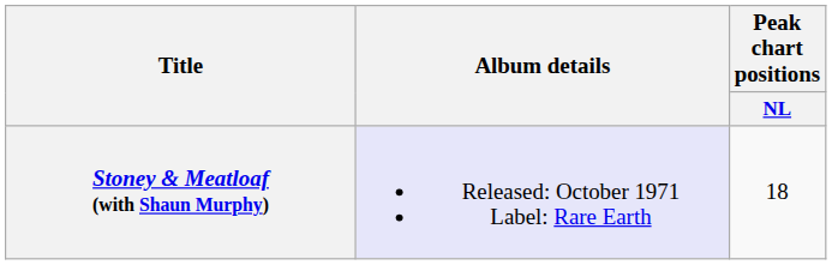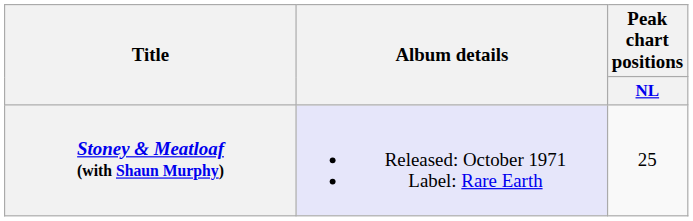Stoney & Meatloaf (with Shaun Murphy) | Peak chart positions / NL: 18 -> 25
